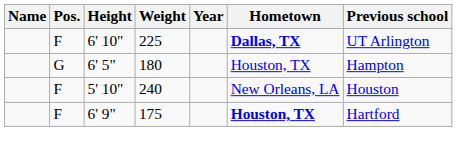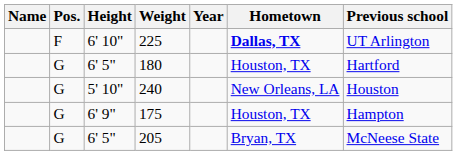180 | Previous school: Hampton -> Hartford
240 | Pos.: F -> G
175 | Pos.: F -> G
175 | Hometown: bold -> normal
175 | Previous school: Hartford -> Hampton
+ row: G | 6' 5" | 205 | Bryan, TX | McNeese State
